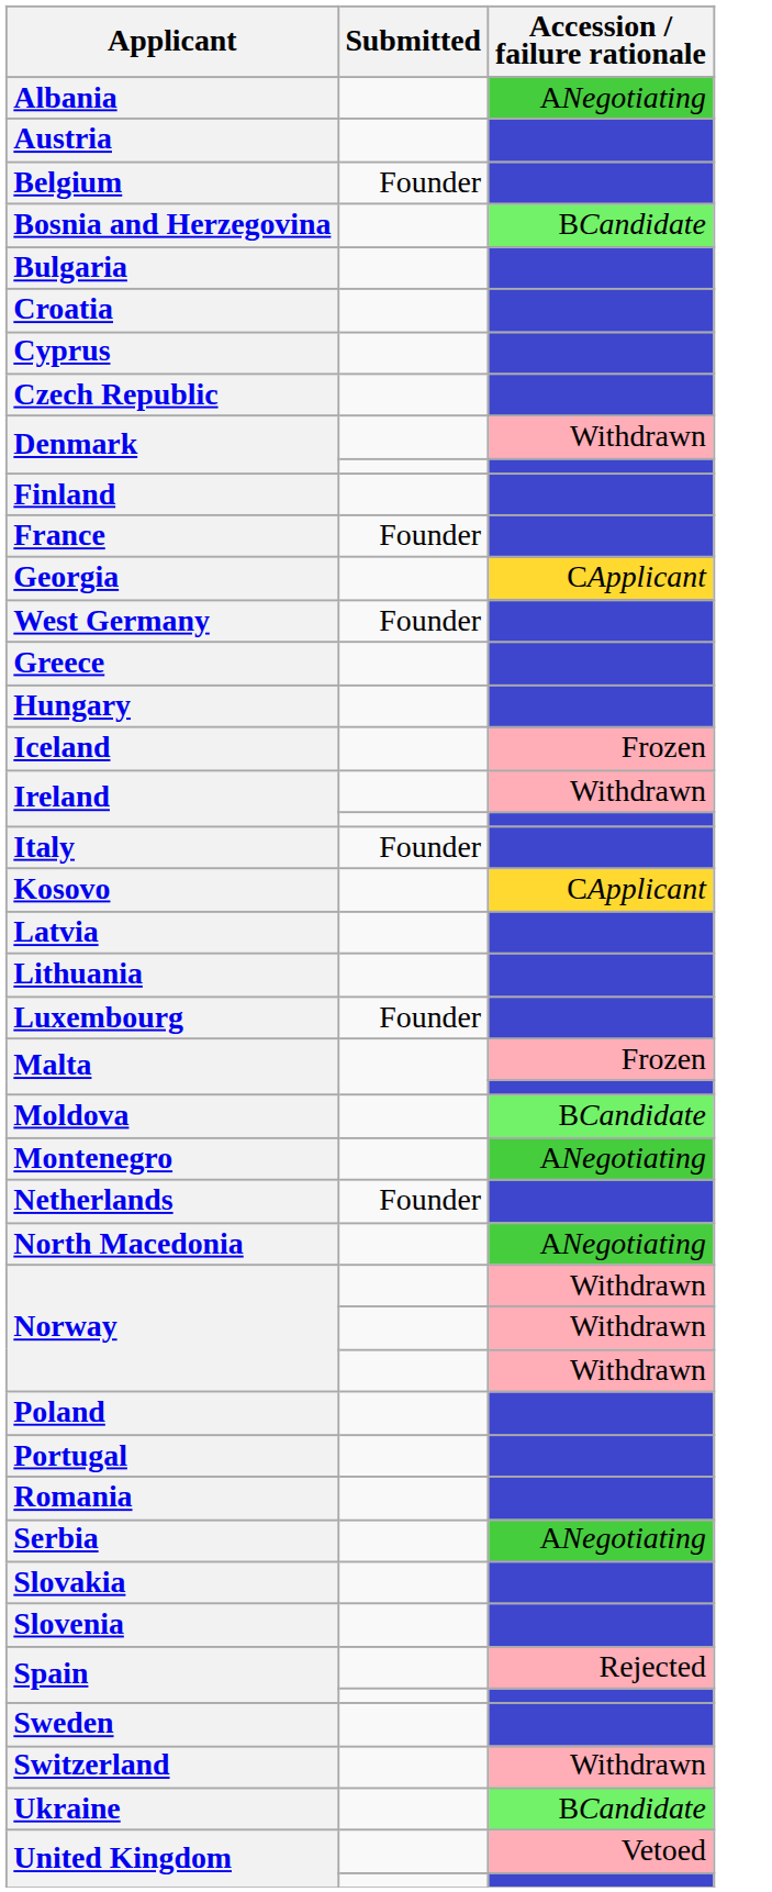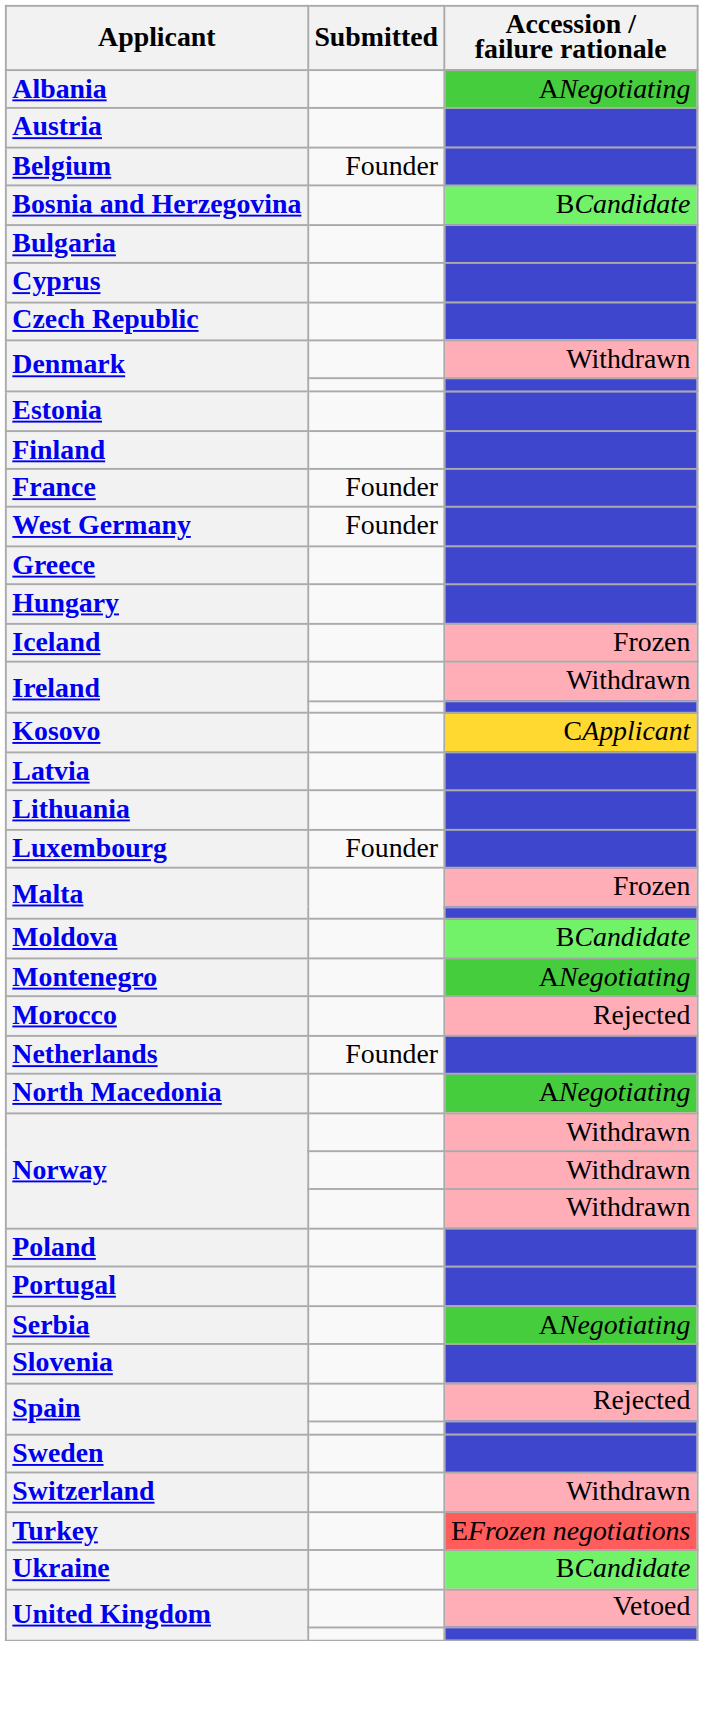- row: Croatia
+ row: Estonia
- row: Georgia | CApplicant
- row: Italy | Founder
+ row: Morocco | Rejected
- row: Romania
- row: Slovakia
+ row: Turkey | EFrozen negotiations
